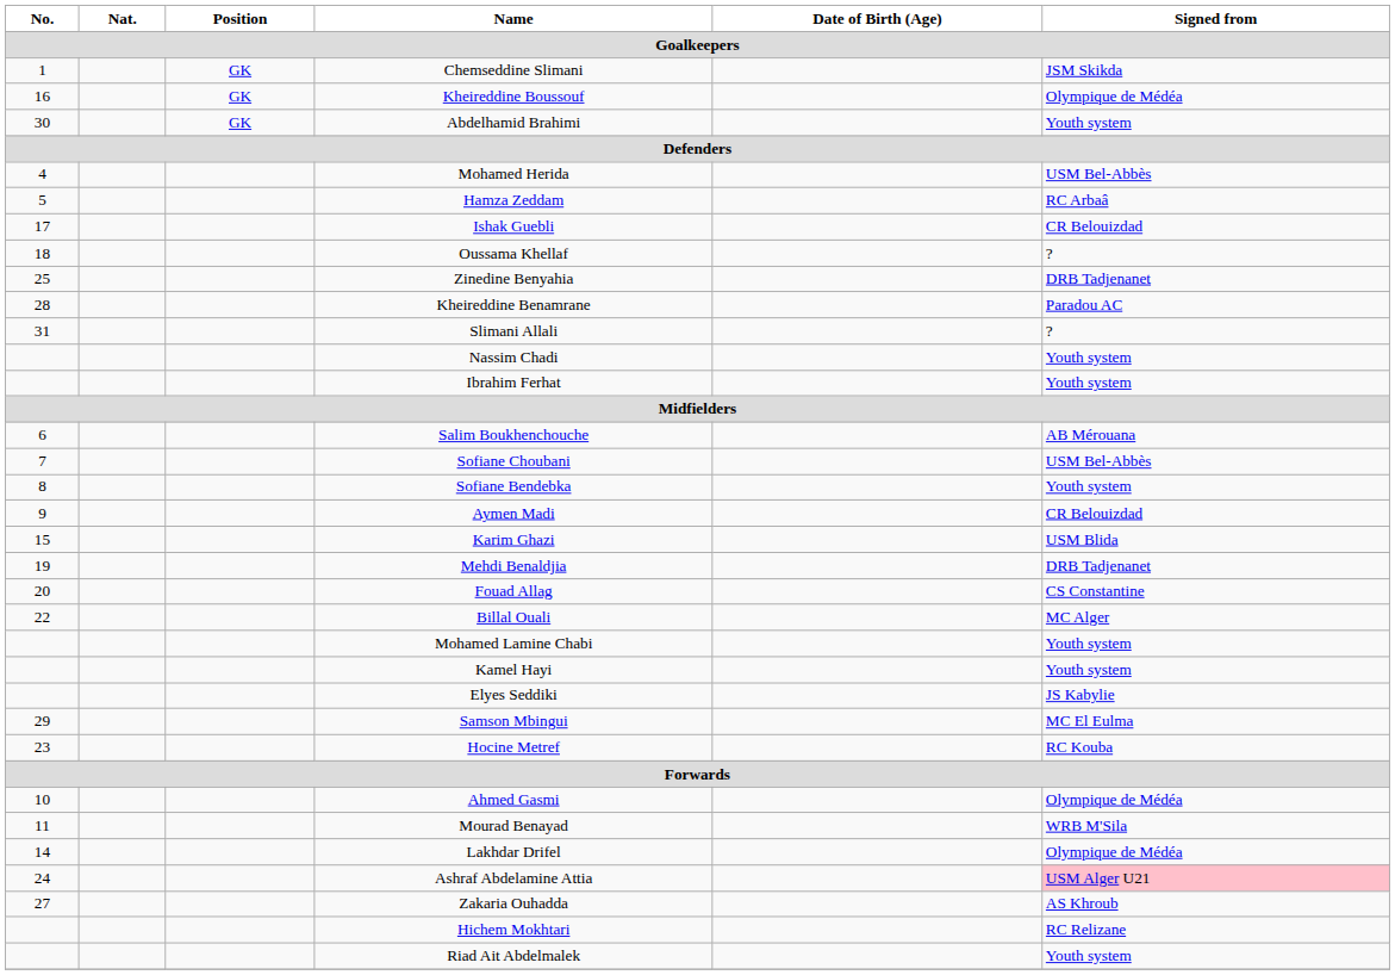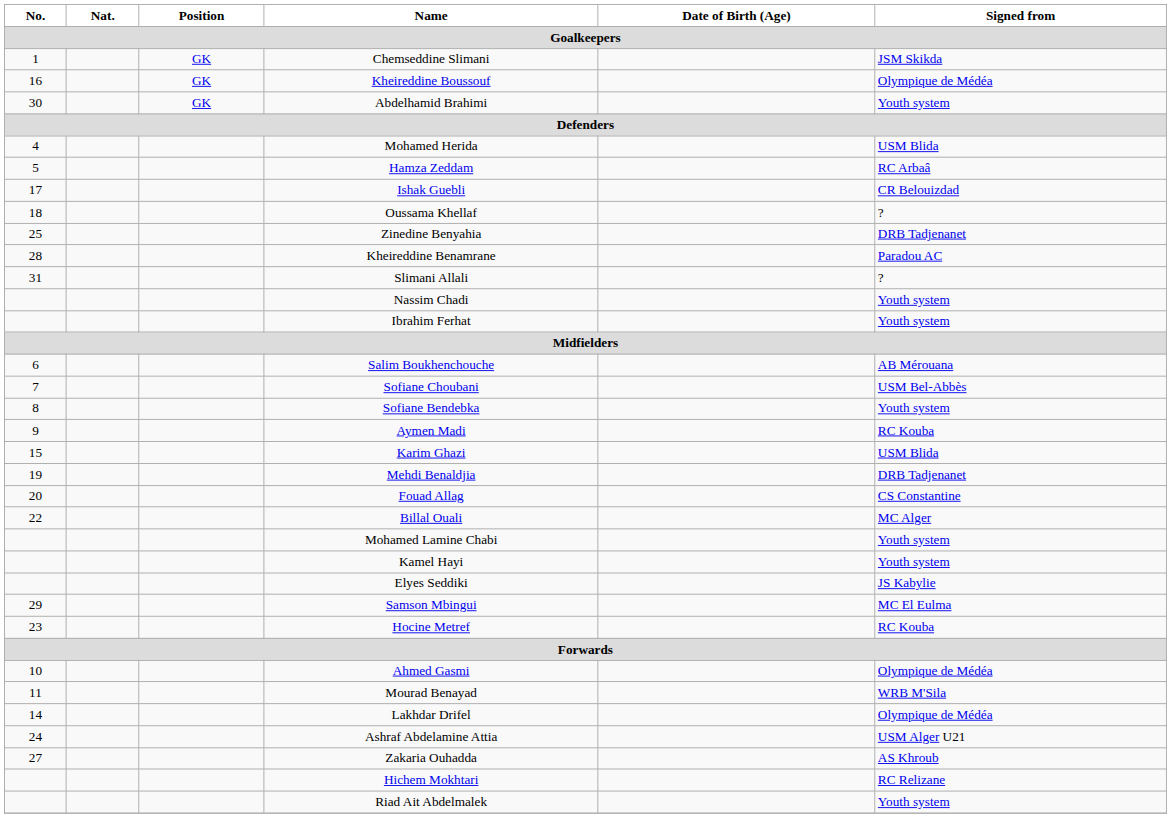Mohamed Herida | Signed from: USM Bel-Abbès -> USM Blida
Aymen Madi | Signed from: CR Belouizdad -> RC Kouba
Ashraf Abdelamine Attia | Signed from: pink background -> no background
